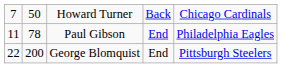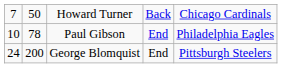Paul Gibson | column 1: 11 -> 10
George Blomquist | column 1: 22 -> 24
